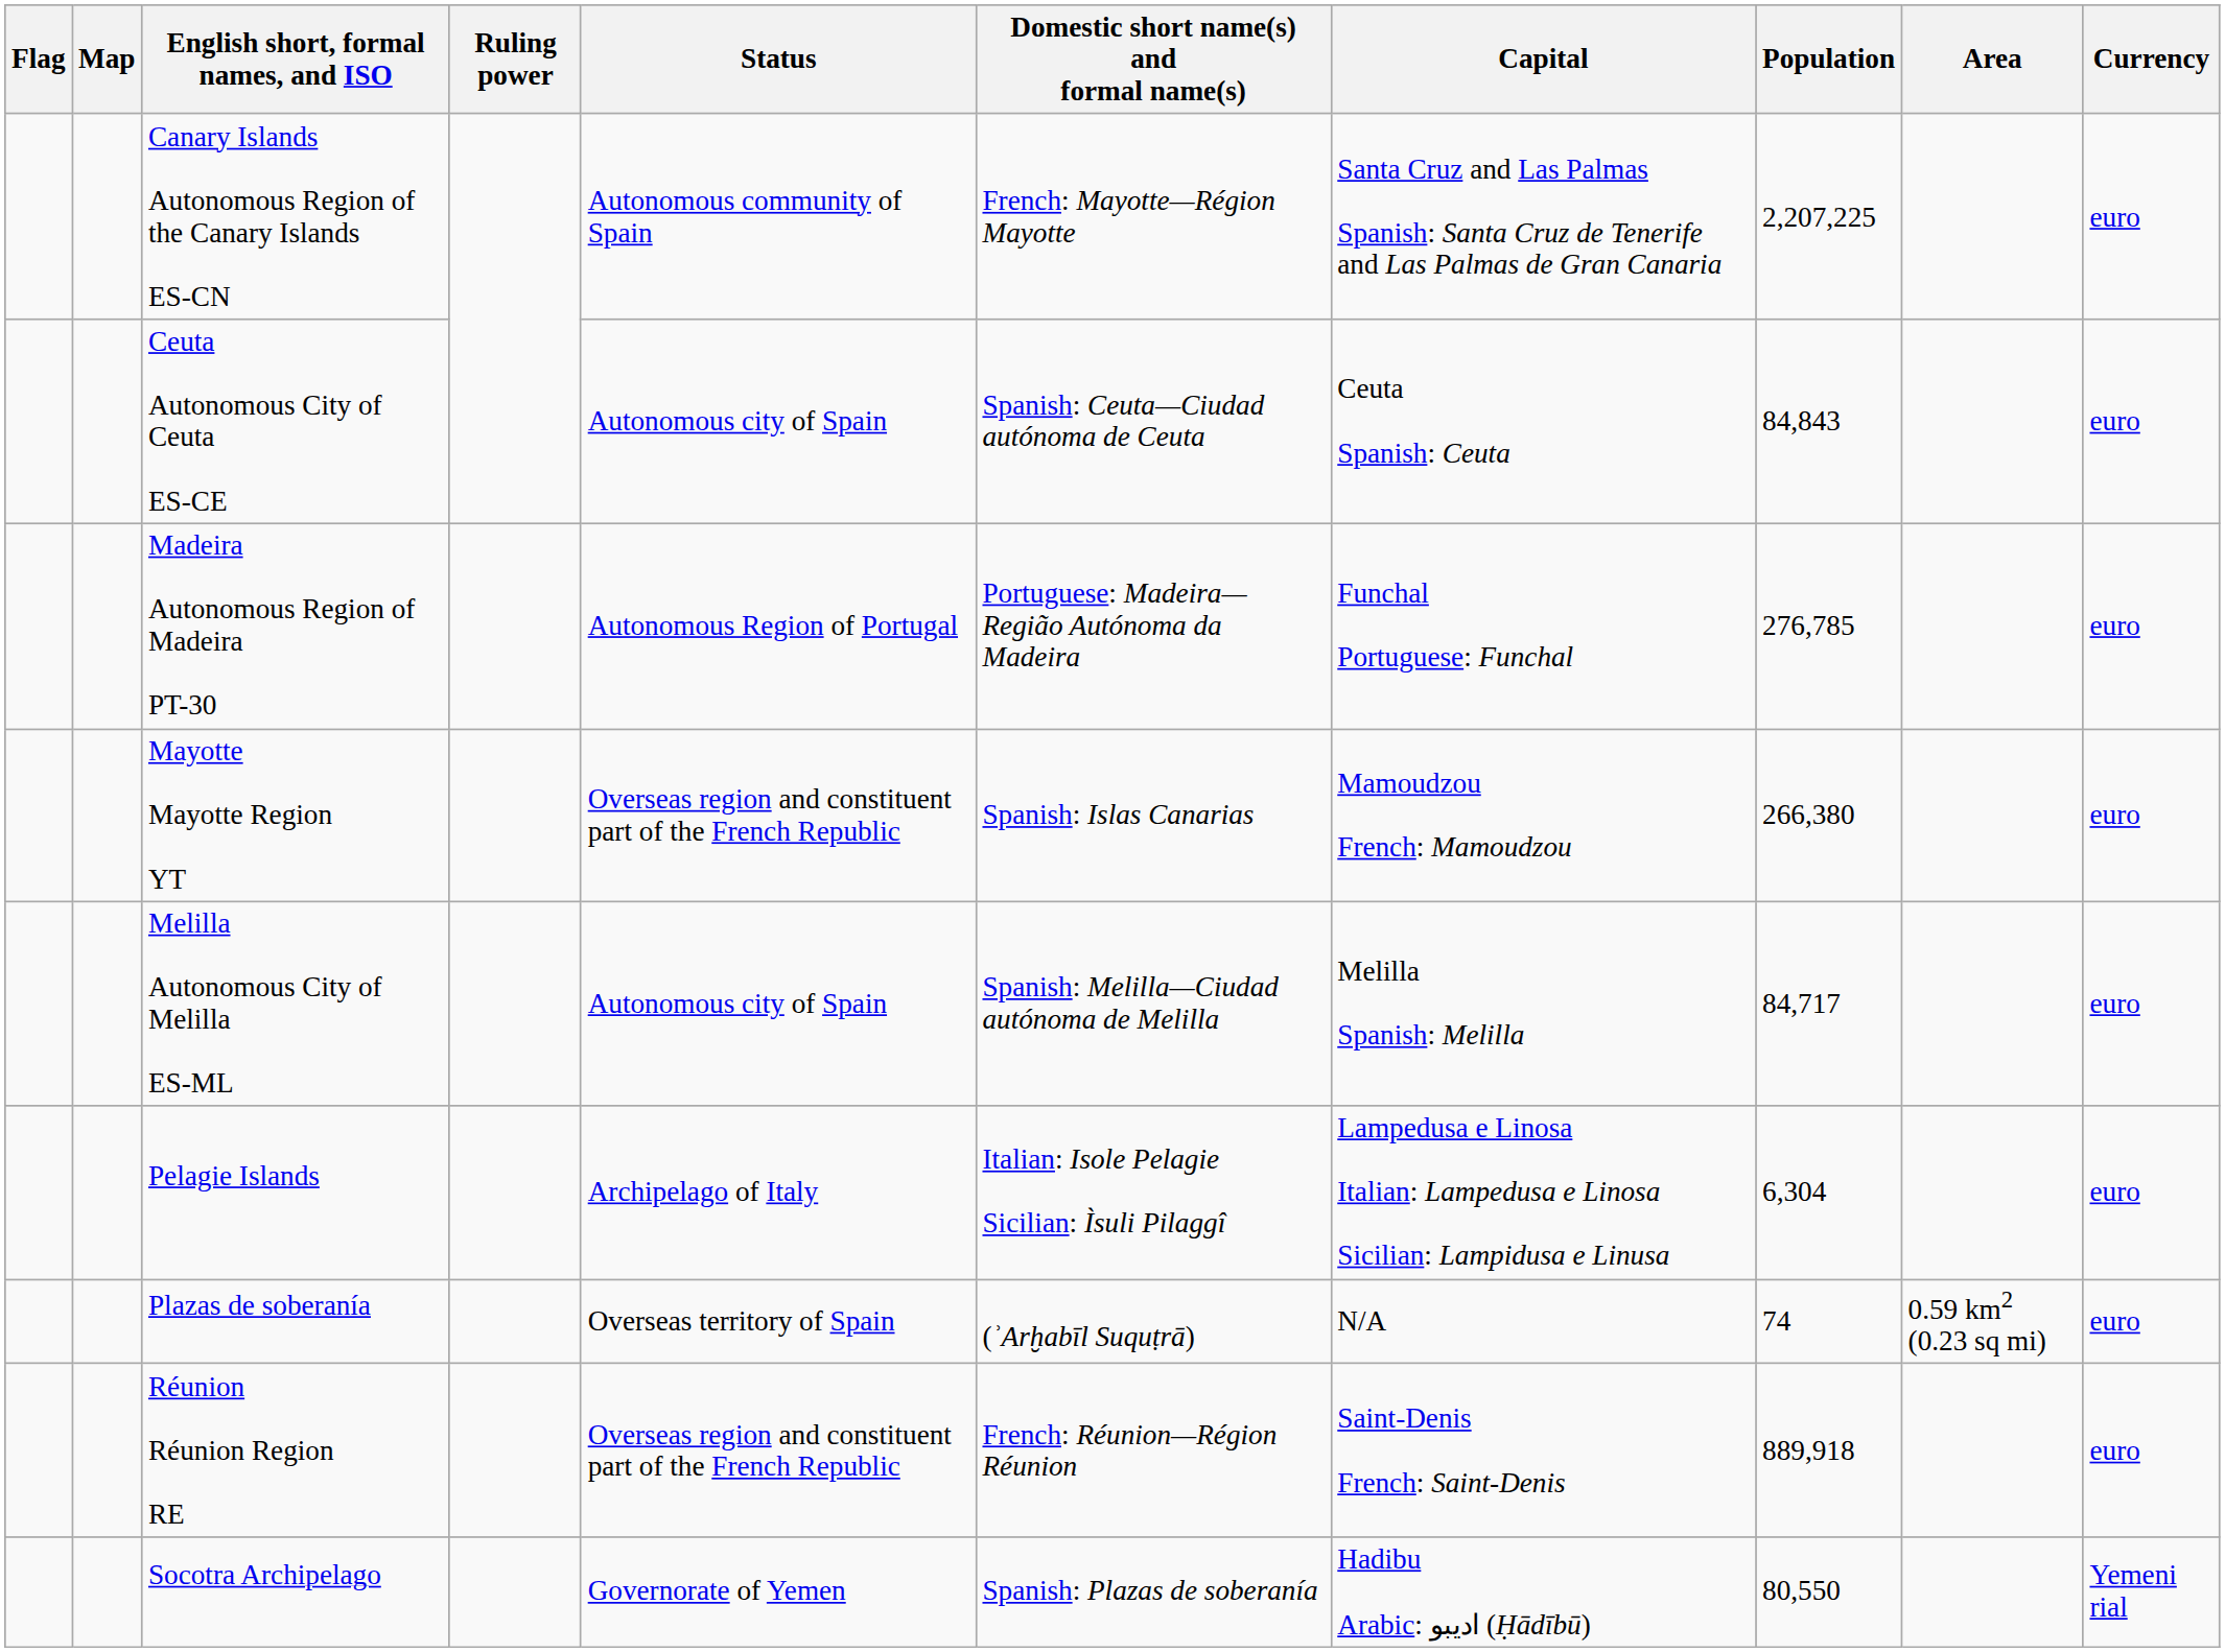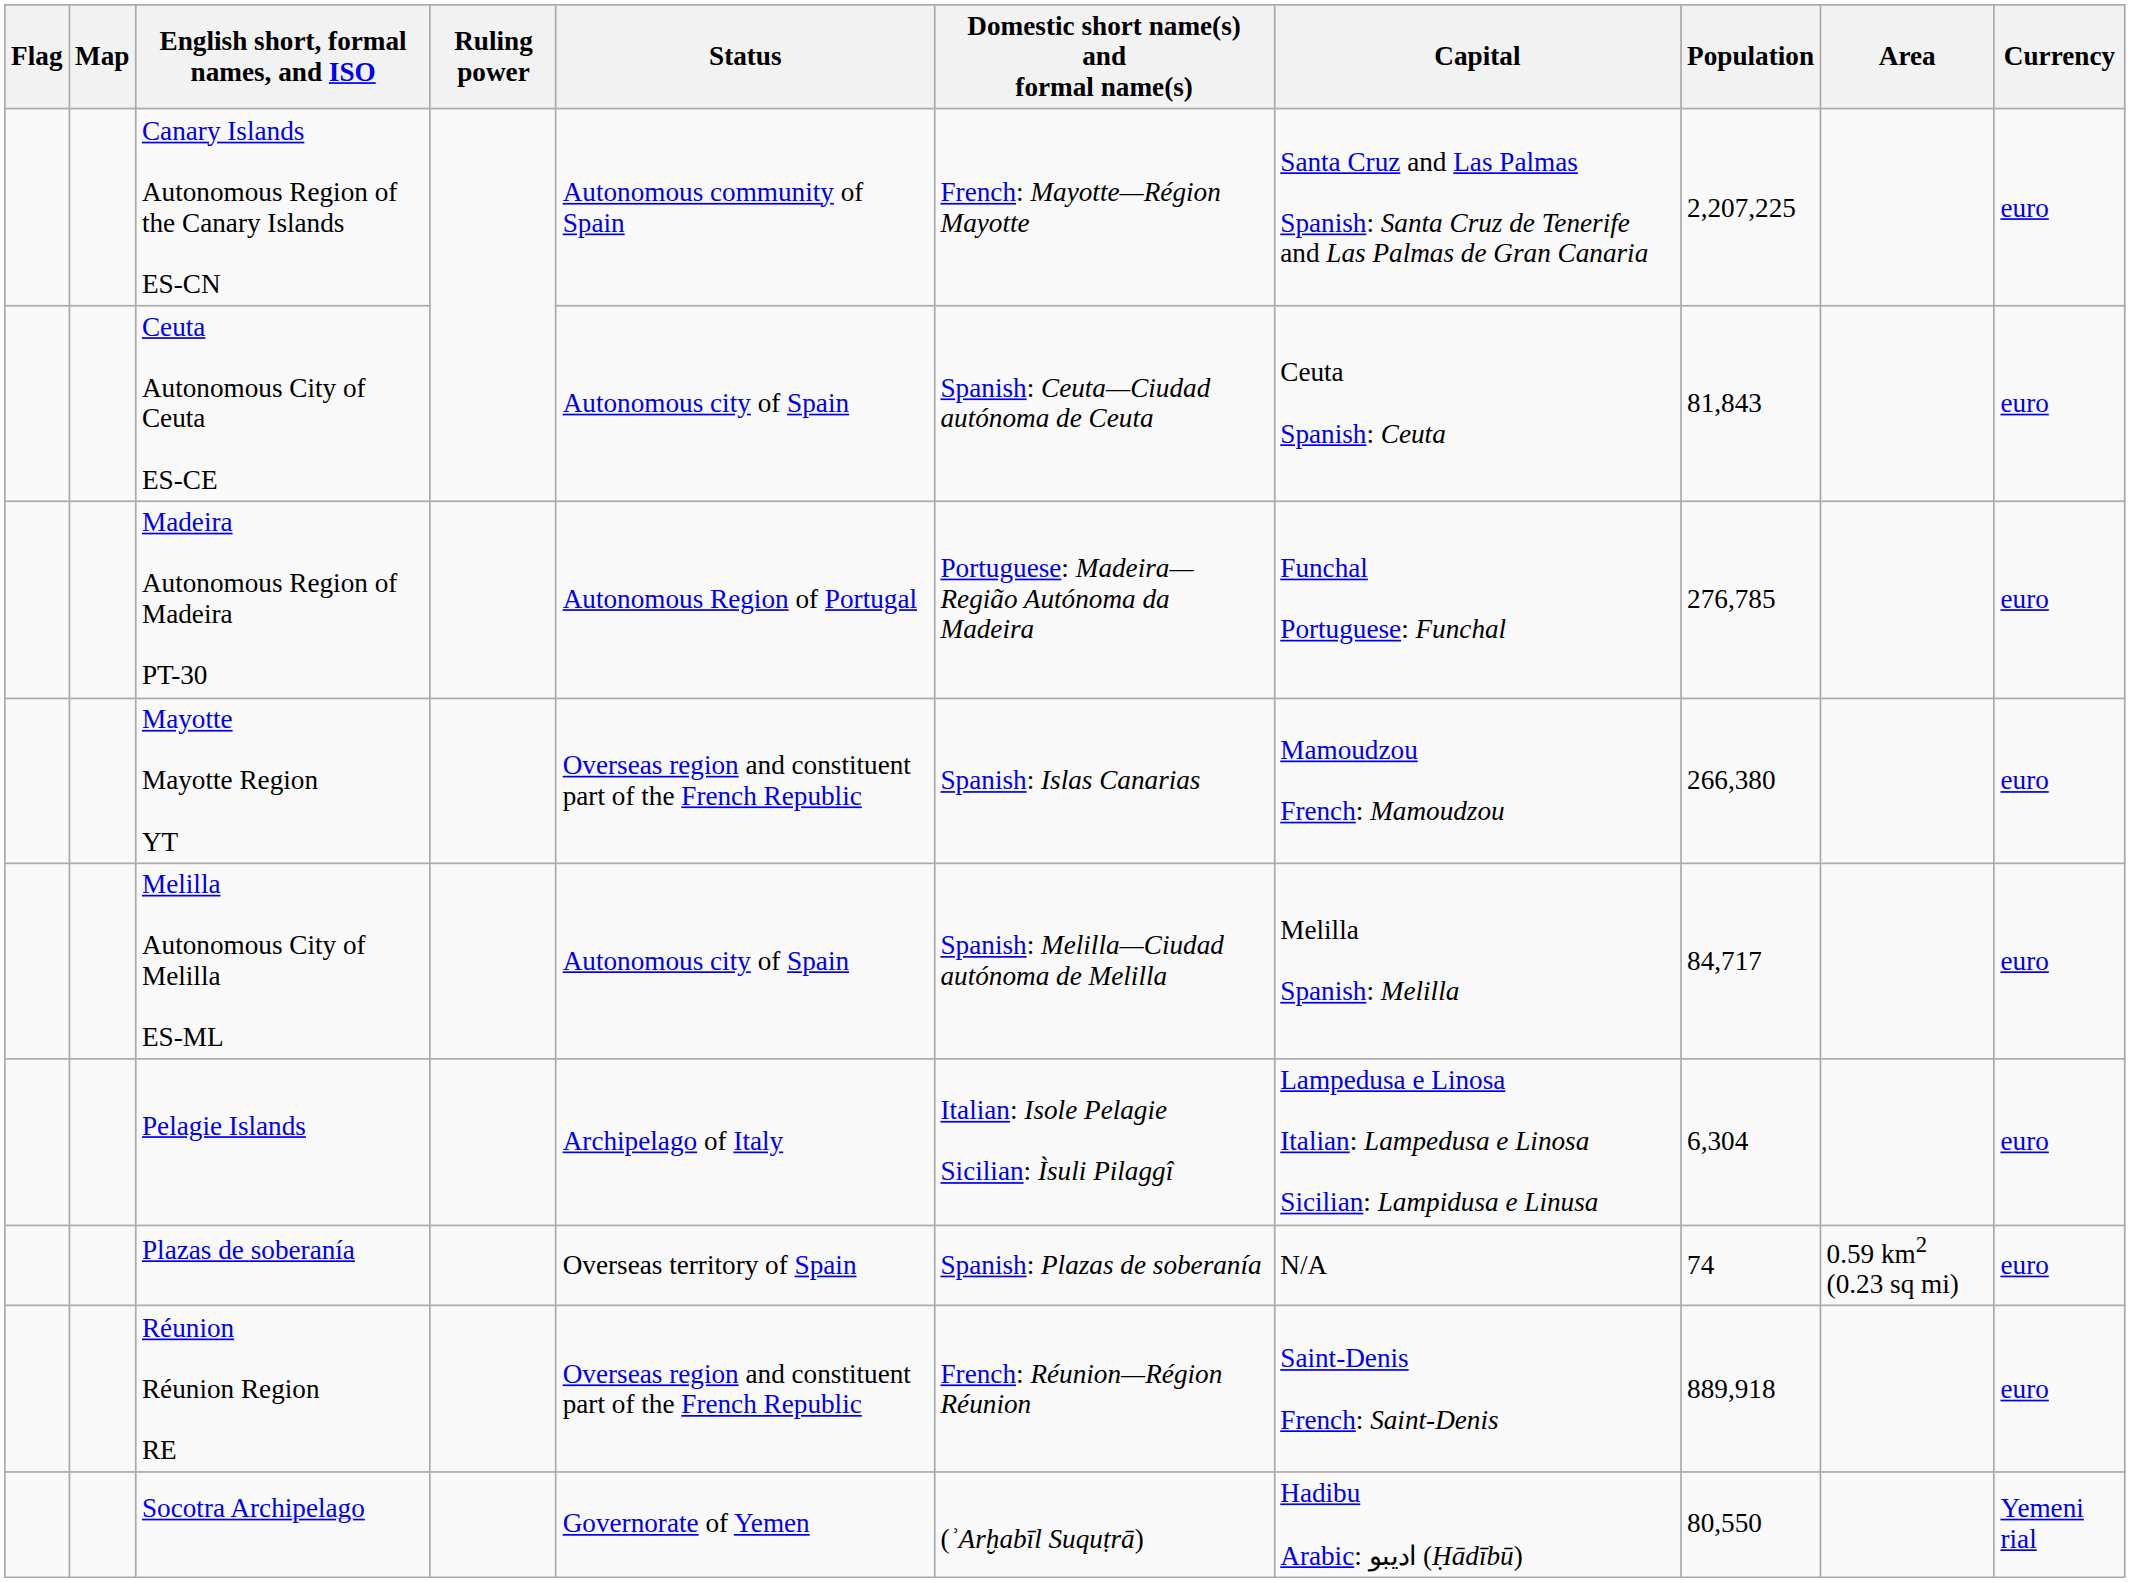Ceuta Autonomous City of Ceuta ES-CE | Population: 84,843 -> 81,843
Plazas de soberanía | Domestic short name(s) and formal name(s): (ʾArḫabīl Suquṭrā) -> Spanish: Plazas de soberanía
Socotra Archipelago | Domestic short name(s) and formal name(s): Spanish: Plazas de soberanía -> (ʾArḫabīl Suquṭrā)
